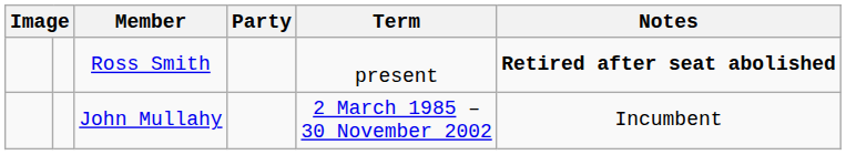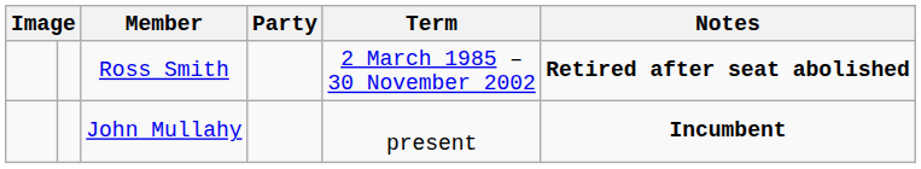Ross Smith | Term: present -> 2 March 1985 – 30 November 2002
John Mullahy | Term: 2 March 1985 – 30 November 2002 -> present
John Mullahy | Notes: normal -> bold
